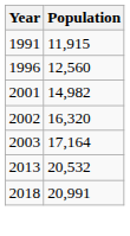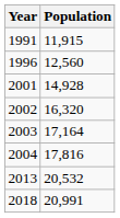2001 | Population: 14,982 -> 14,928
+ row: 2004 | 17,816
